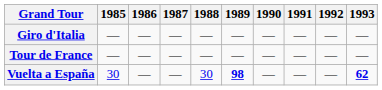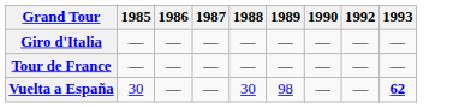- column: 1991 | — | — | —
Vuelta a España | 1989: bold -> normal
